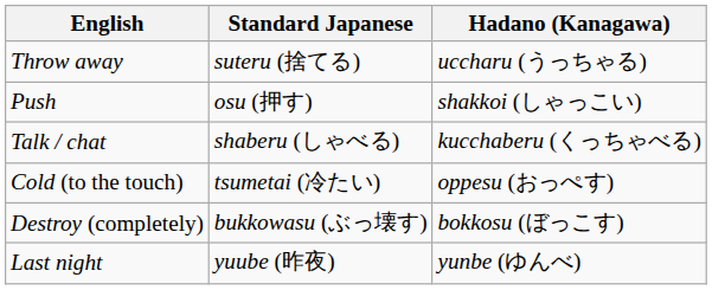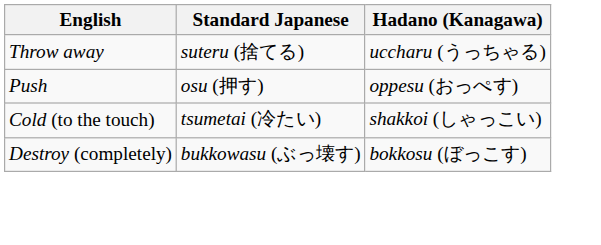Push | Hadano (Kanagawa): shakkoi (しゃっこい) -> oppesu (おっぺす)
- row: Talk / chat | shaberu (しゃべる) | kucchaberu (くっちゃべる)
Cold (to the touch) | Hadano (Kanagawa): oppesu (おっぺす) -> shakkoi (しゃっこい)
- row: Last night | yuube (昨夜) | yunbe (ゆんべ)
